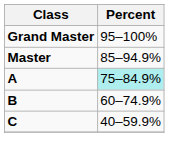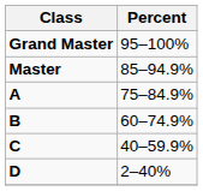A | Percent: paleturquoise background -> no background
+ row: D | 2–40%
